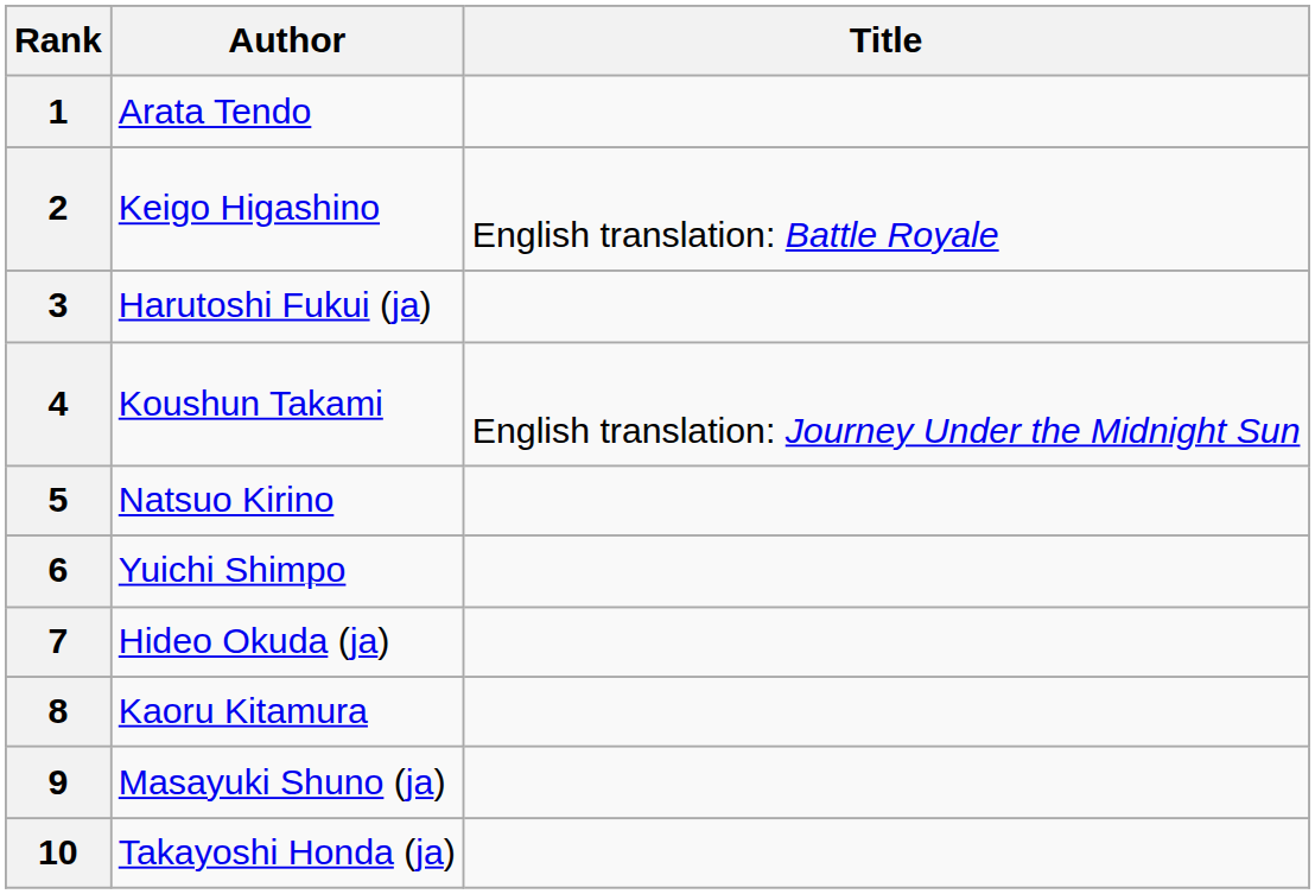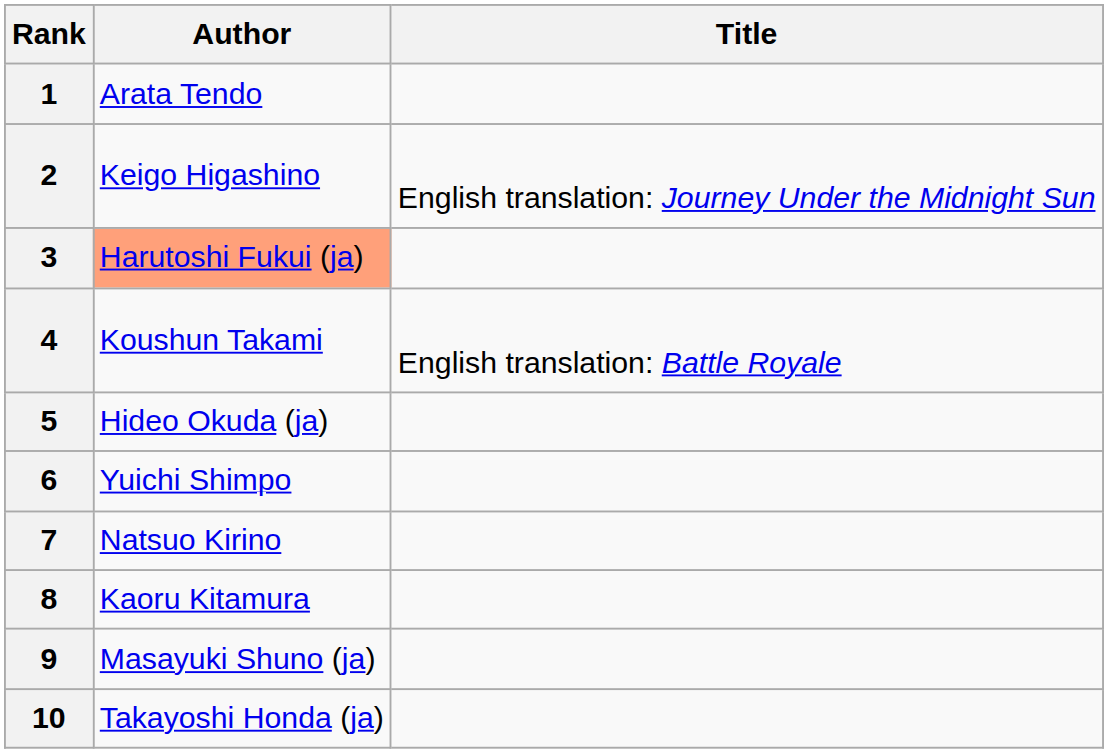2 | Title: English translation: Battle Royale -> English translation: Journey Under the Midnight Sun
3 | Author: no background -> lightsalmon background
4 | Title: English translation: Journey Under the Midnight Sun -> English translation: Battle Royale
5 | Author: Natsuo Kirino -> Hideo Okuda (ja)
7 | Author: Hideo Okuda (ja) -> Natsuo Kirino
